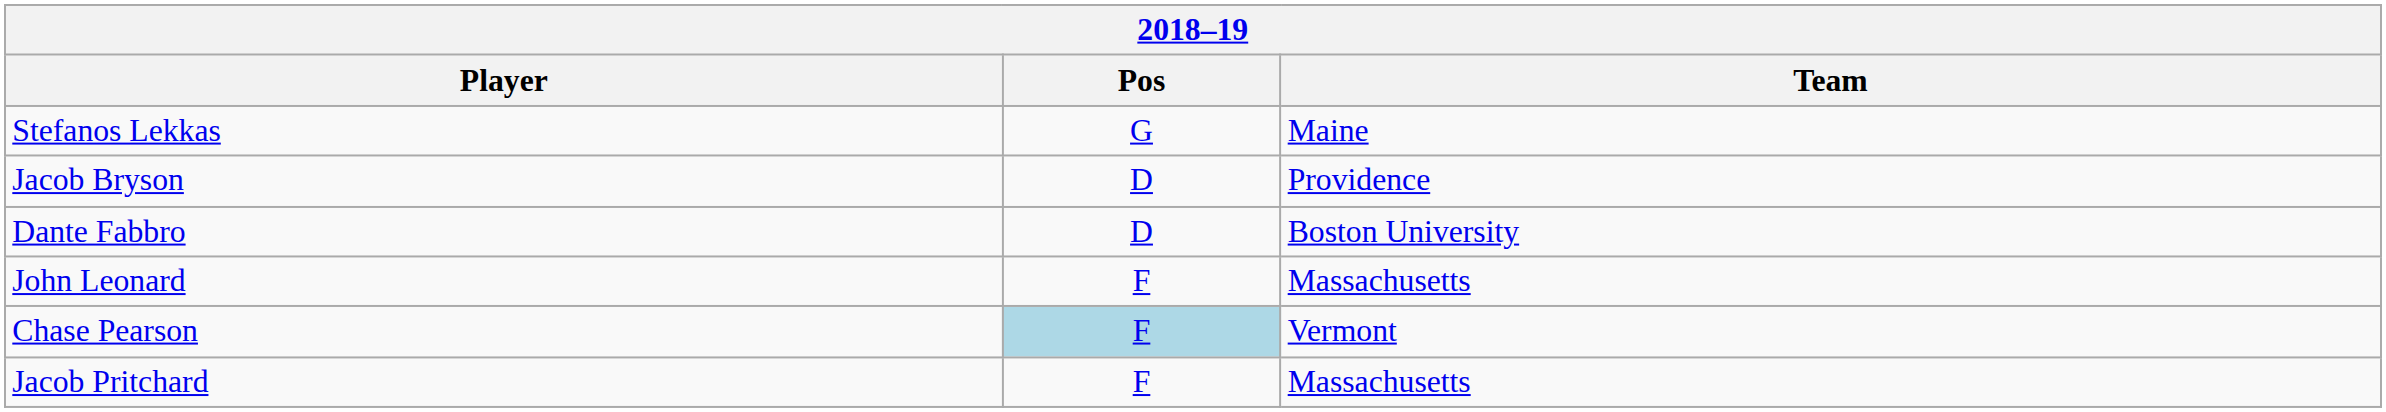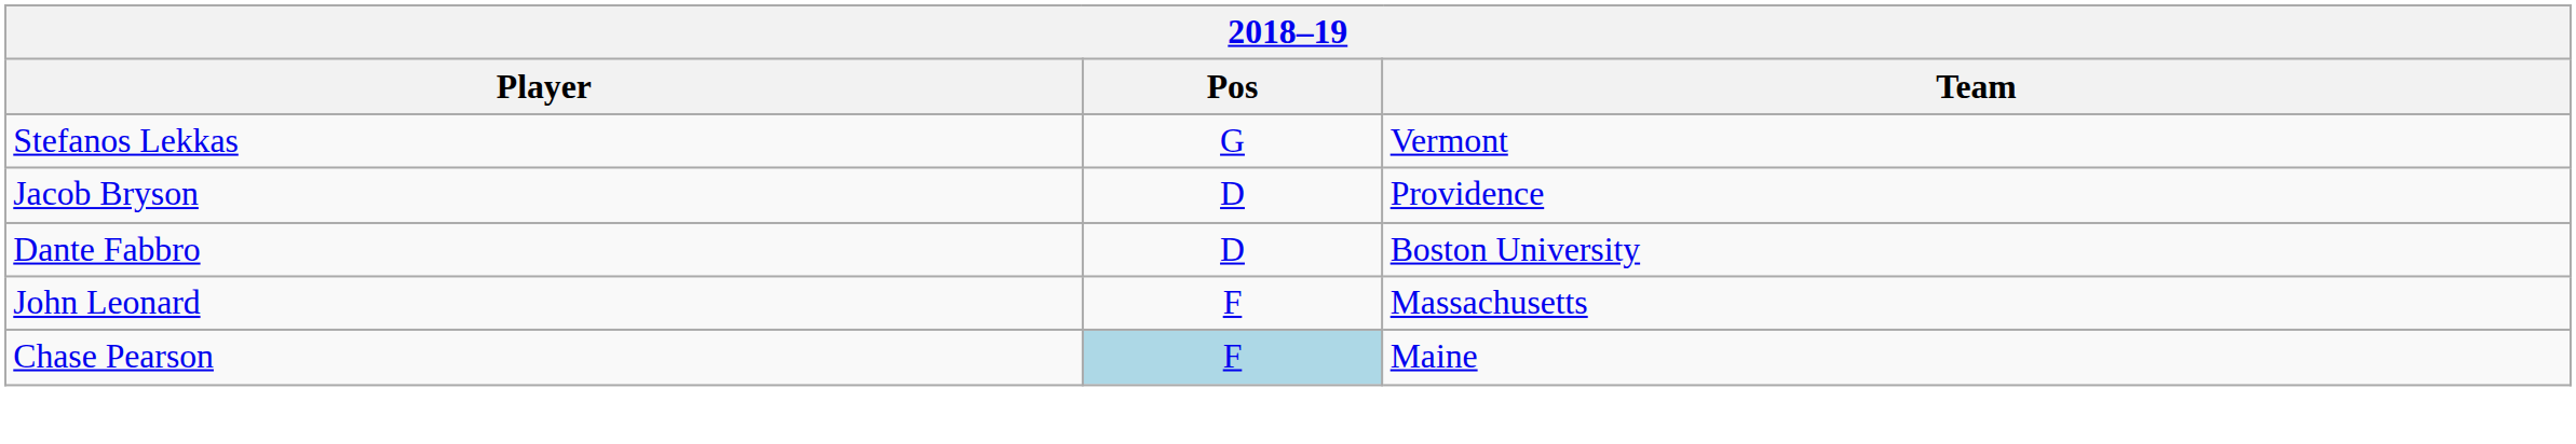Stefanos Lekkas | Team: Maine -> Vermont
Chase Pearson | Team: Vermont -> Maine
- row: Jacob Pritchard | F | Massachusetts
